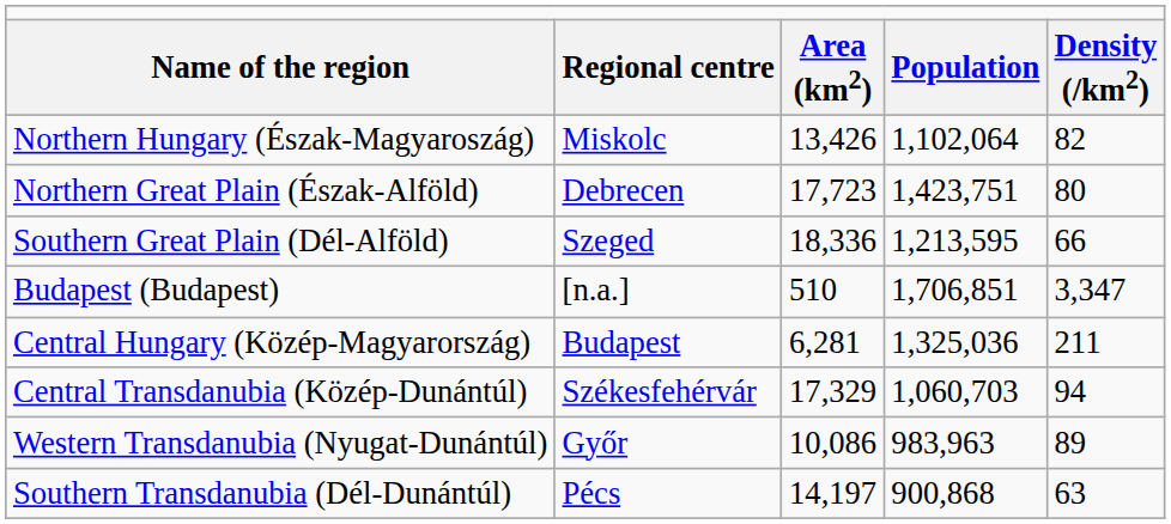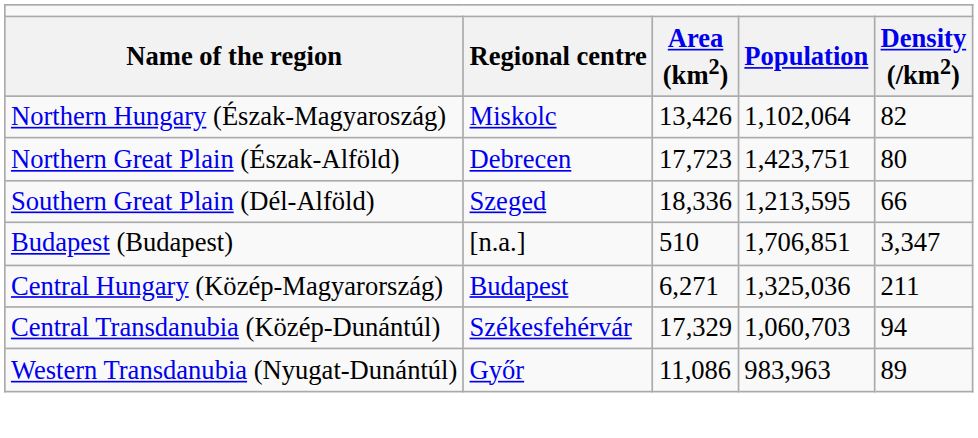Central Hungary (Közép-Magyarország) | column 3: 6,281 -> 6,271
Western Transdanubia (Nyugat-Dunántúl) | column 3: 10,086 -> 11,086
- row: Southern Transdanubia (Dél-Dunántúl) | Pécs | 14,197 | 900,868 | 63
